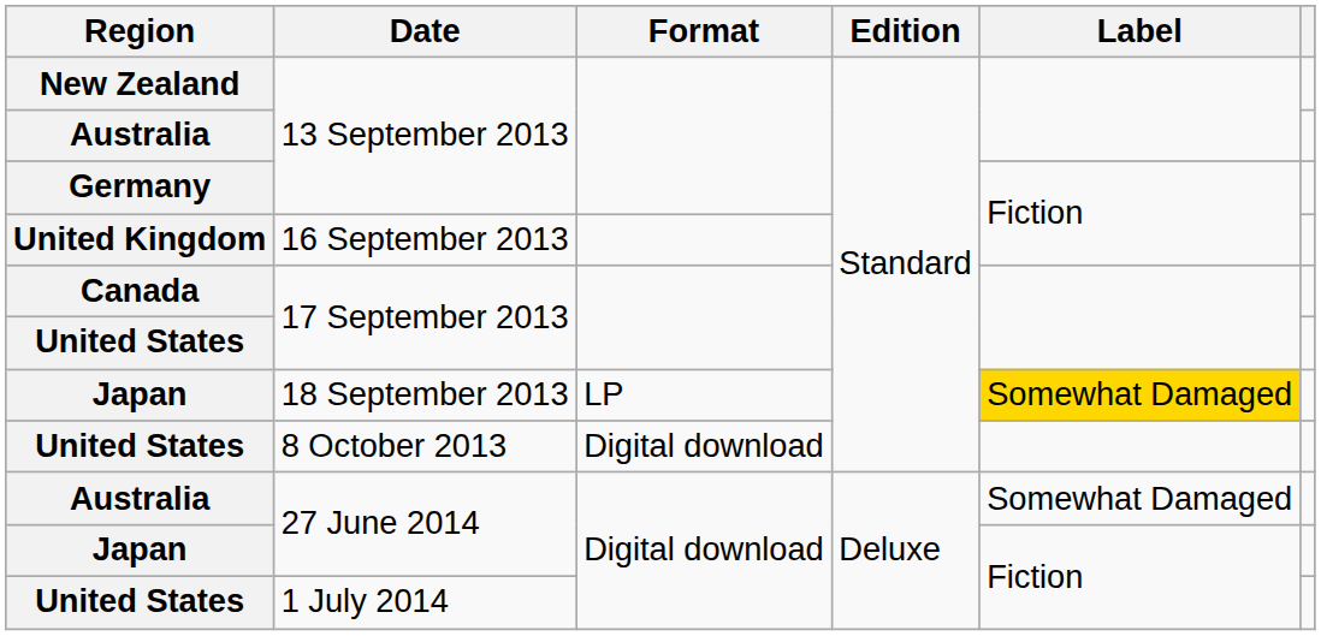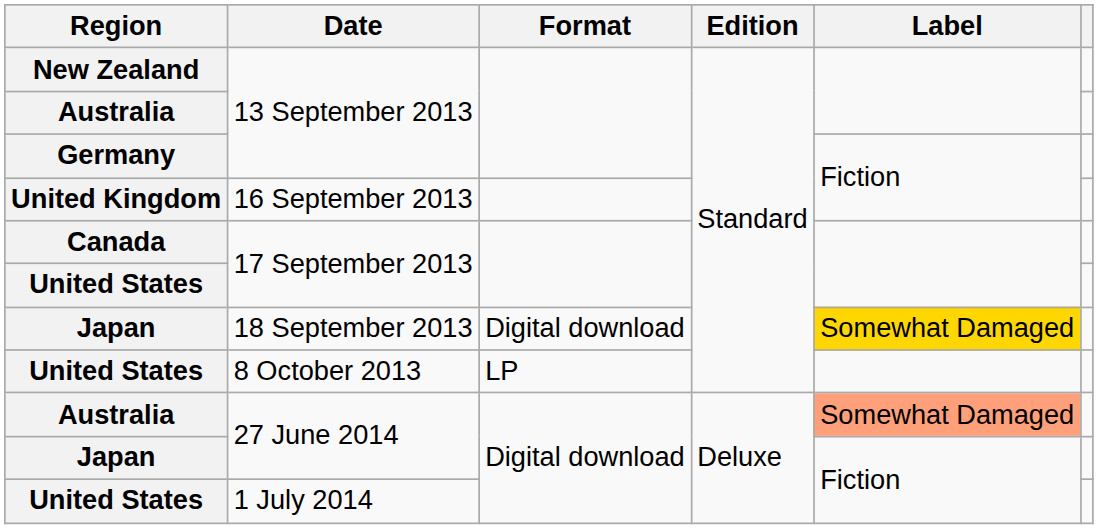Japan / 18 September 2013 | Format: LP -> Digital download
United States / 8 October 2013 | Format: Digital download -> LP
Australia / 27 June 2014 | Label: no background -> lightsalmon background
